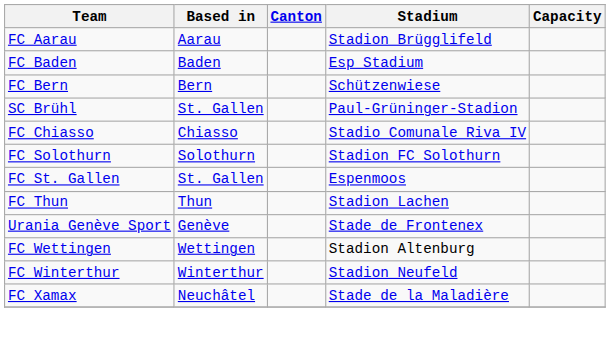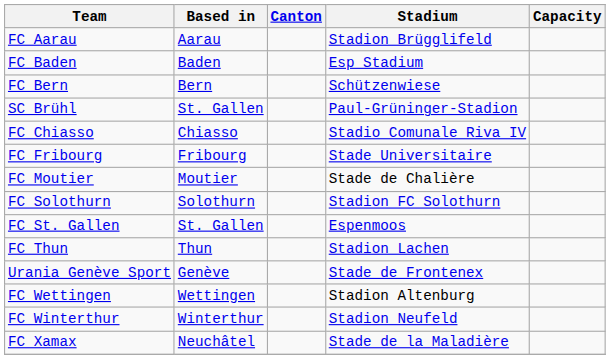+ row: FC Fribourg | Fribourg | Stade Universitaire
+ row: FC Moutier | Moutier | Stade de Chalière
